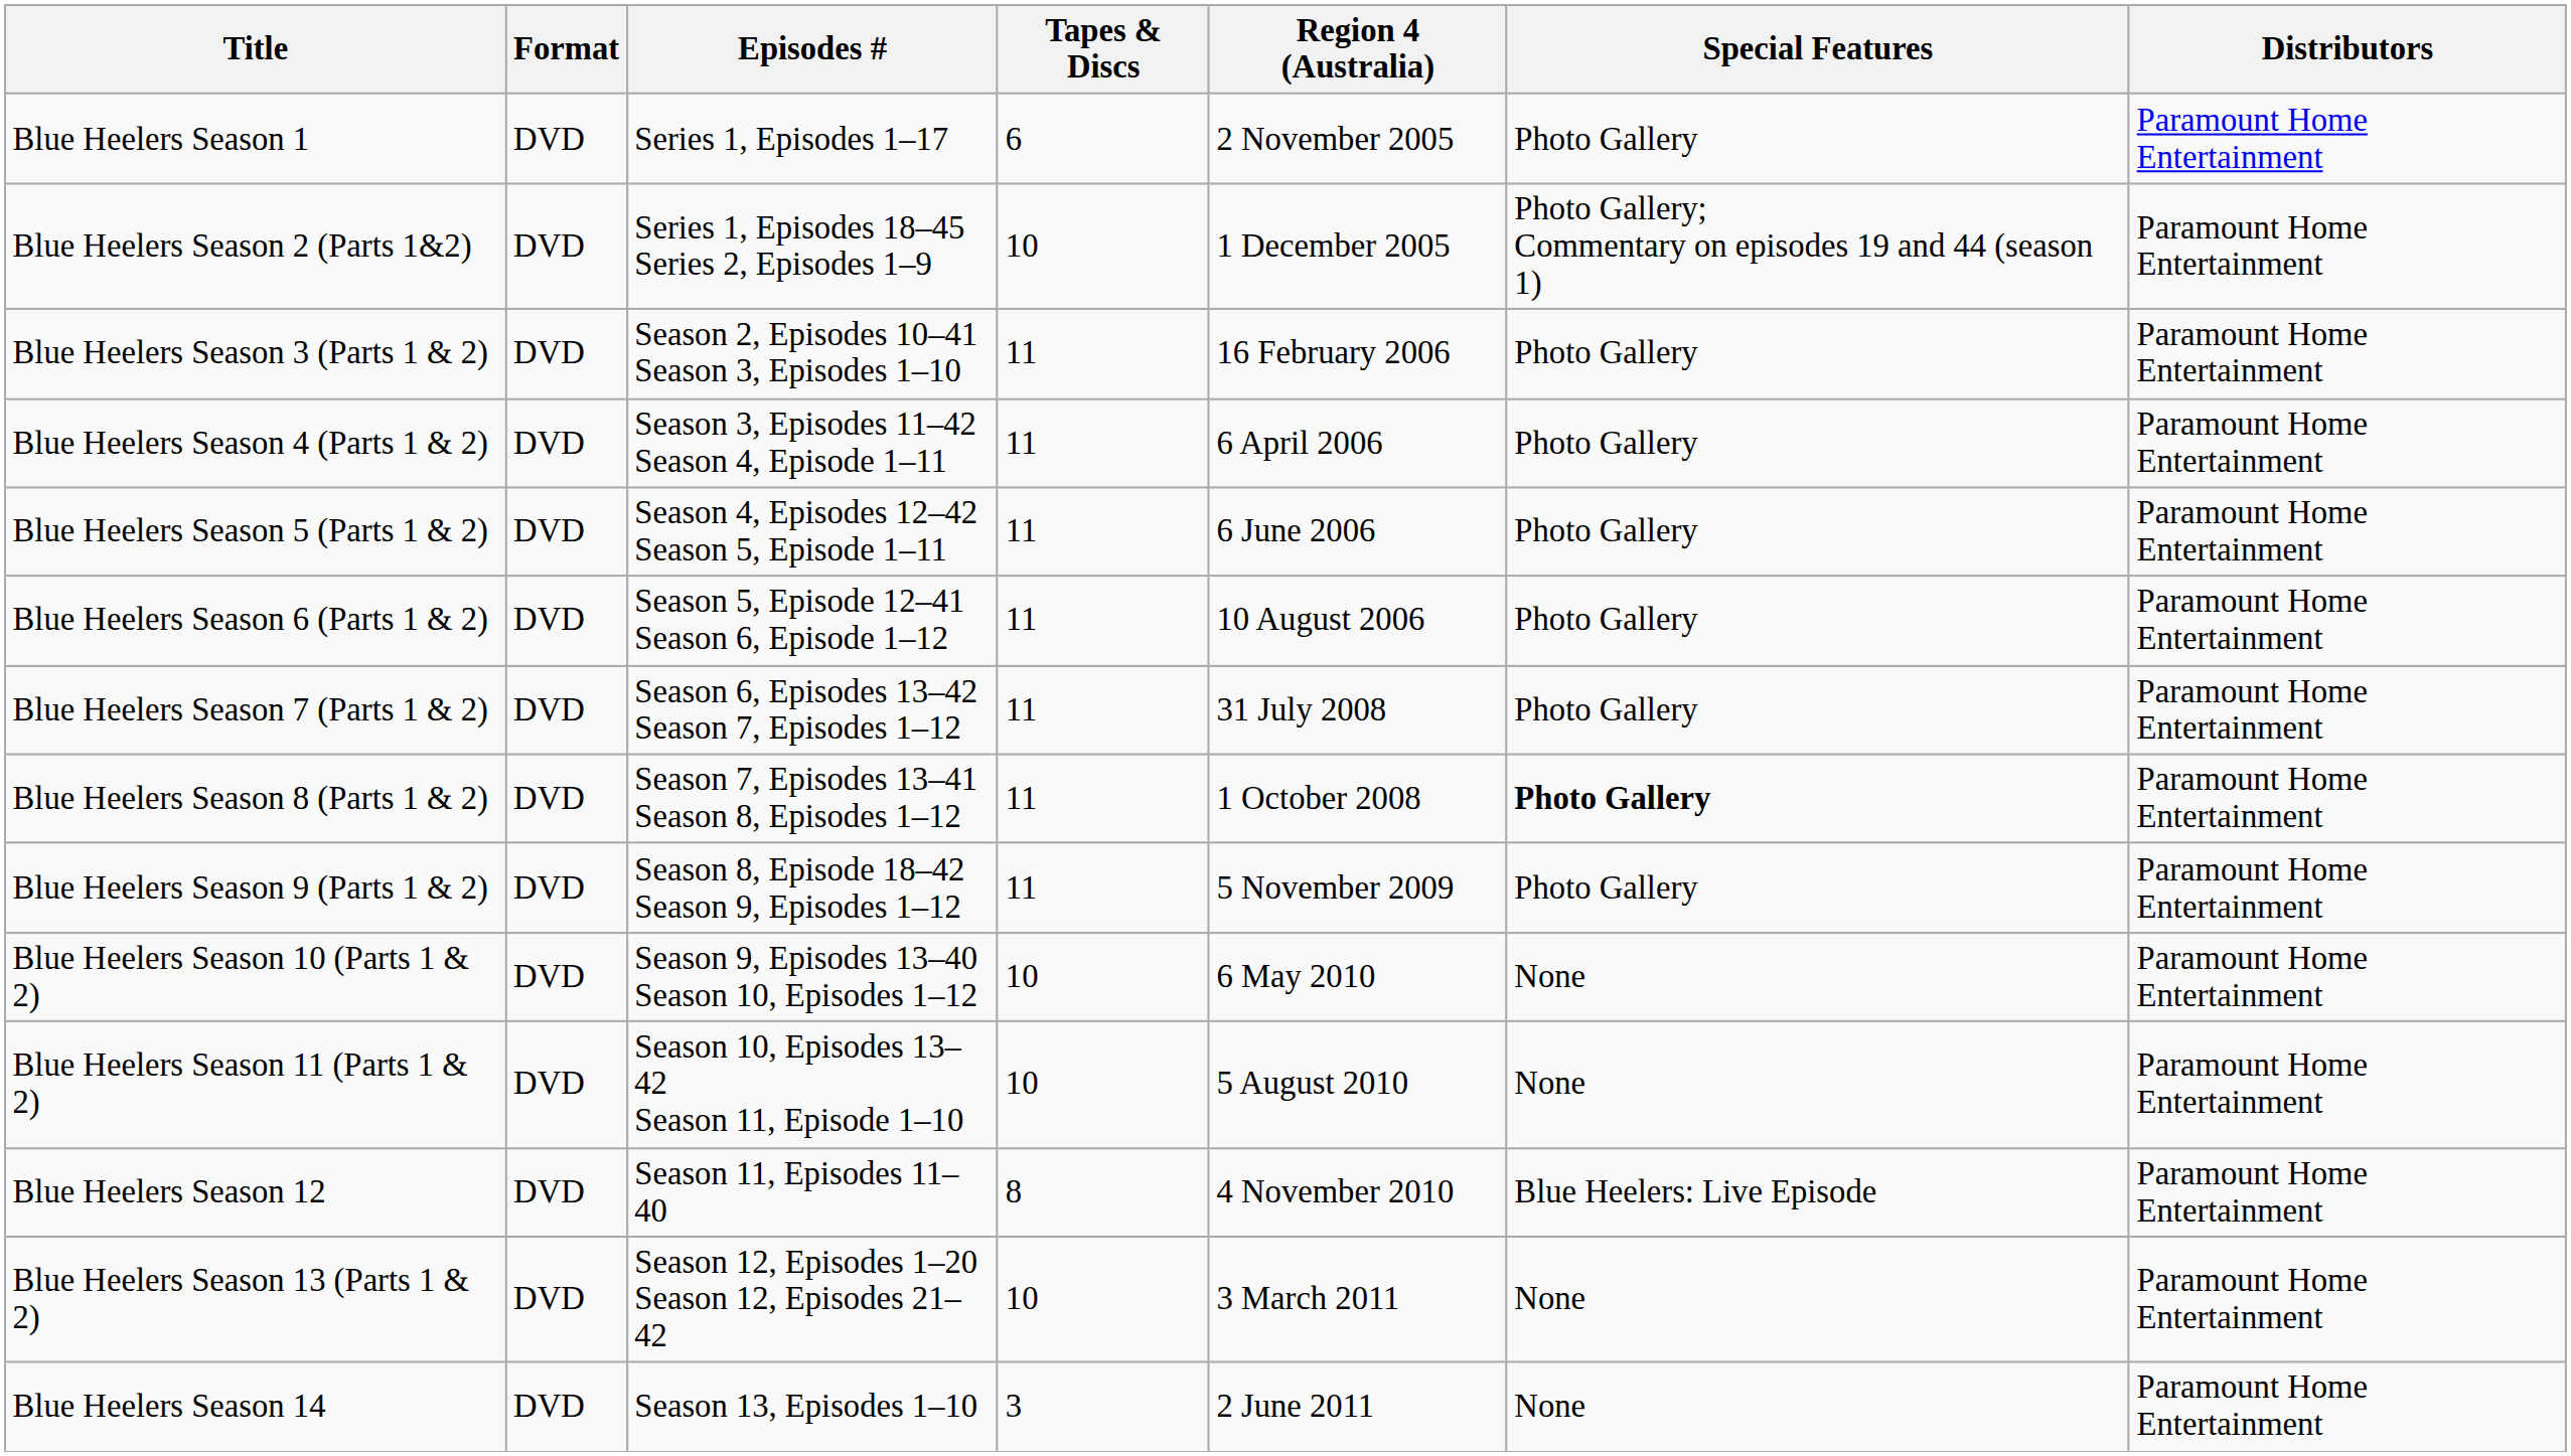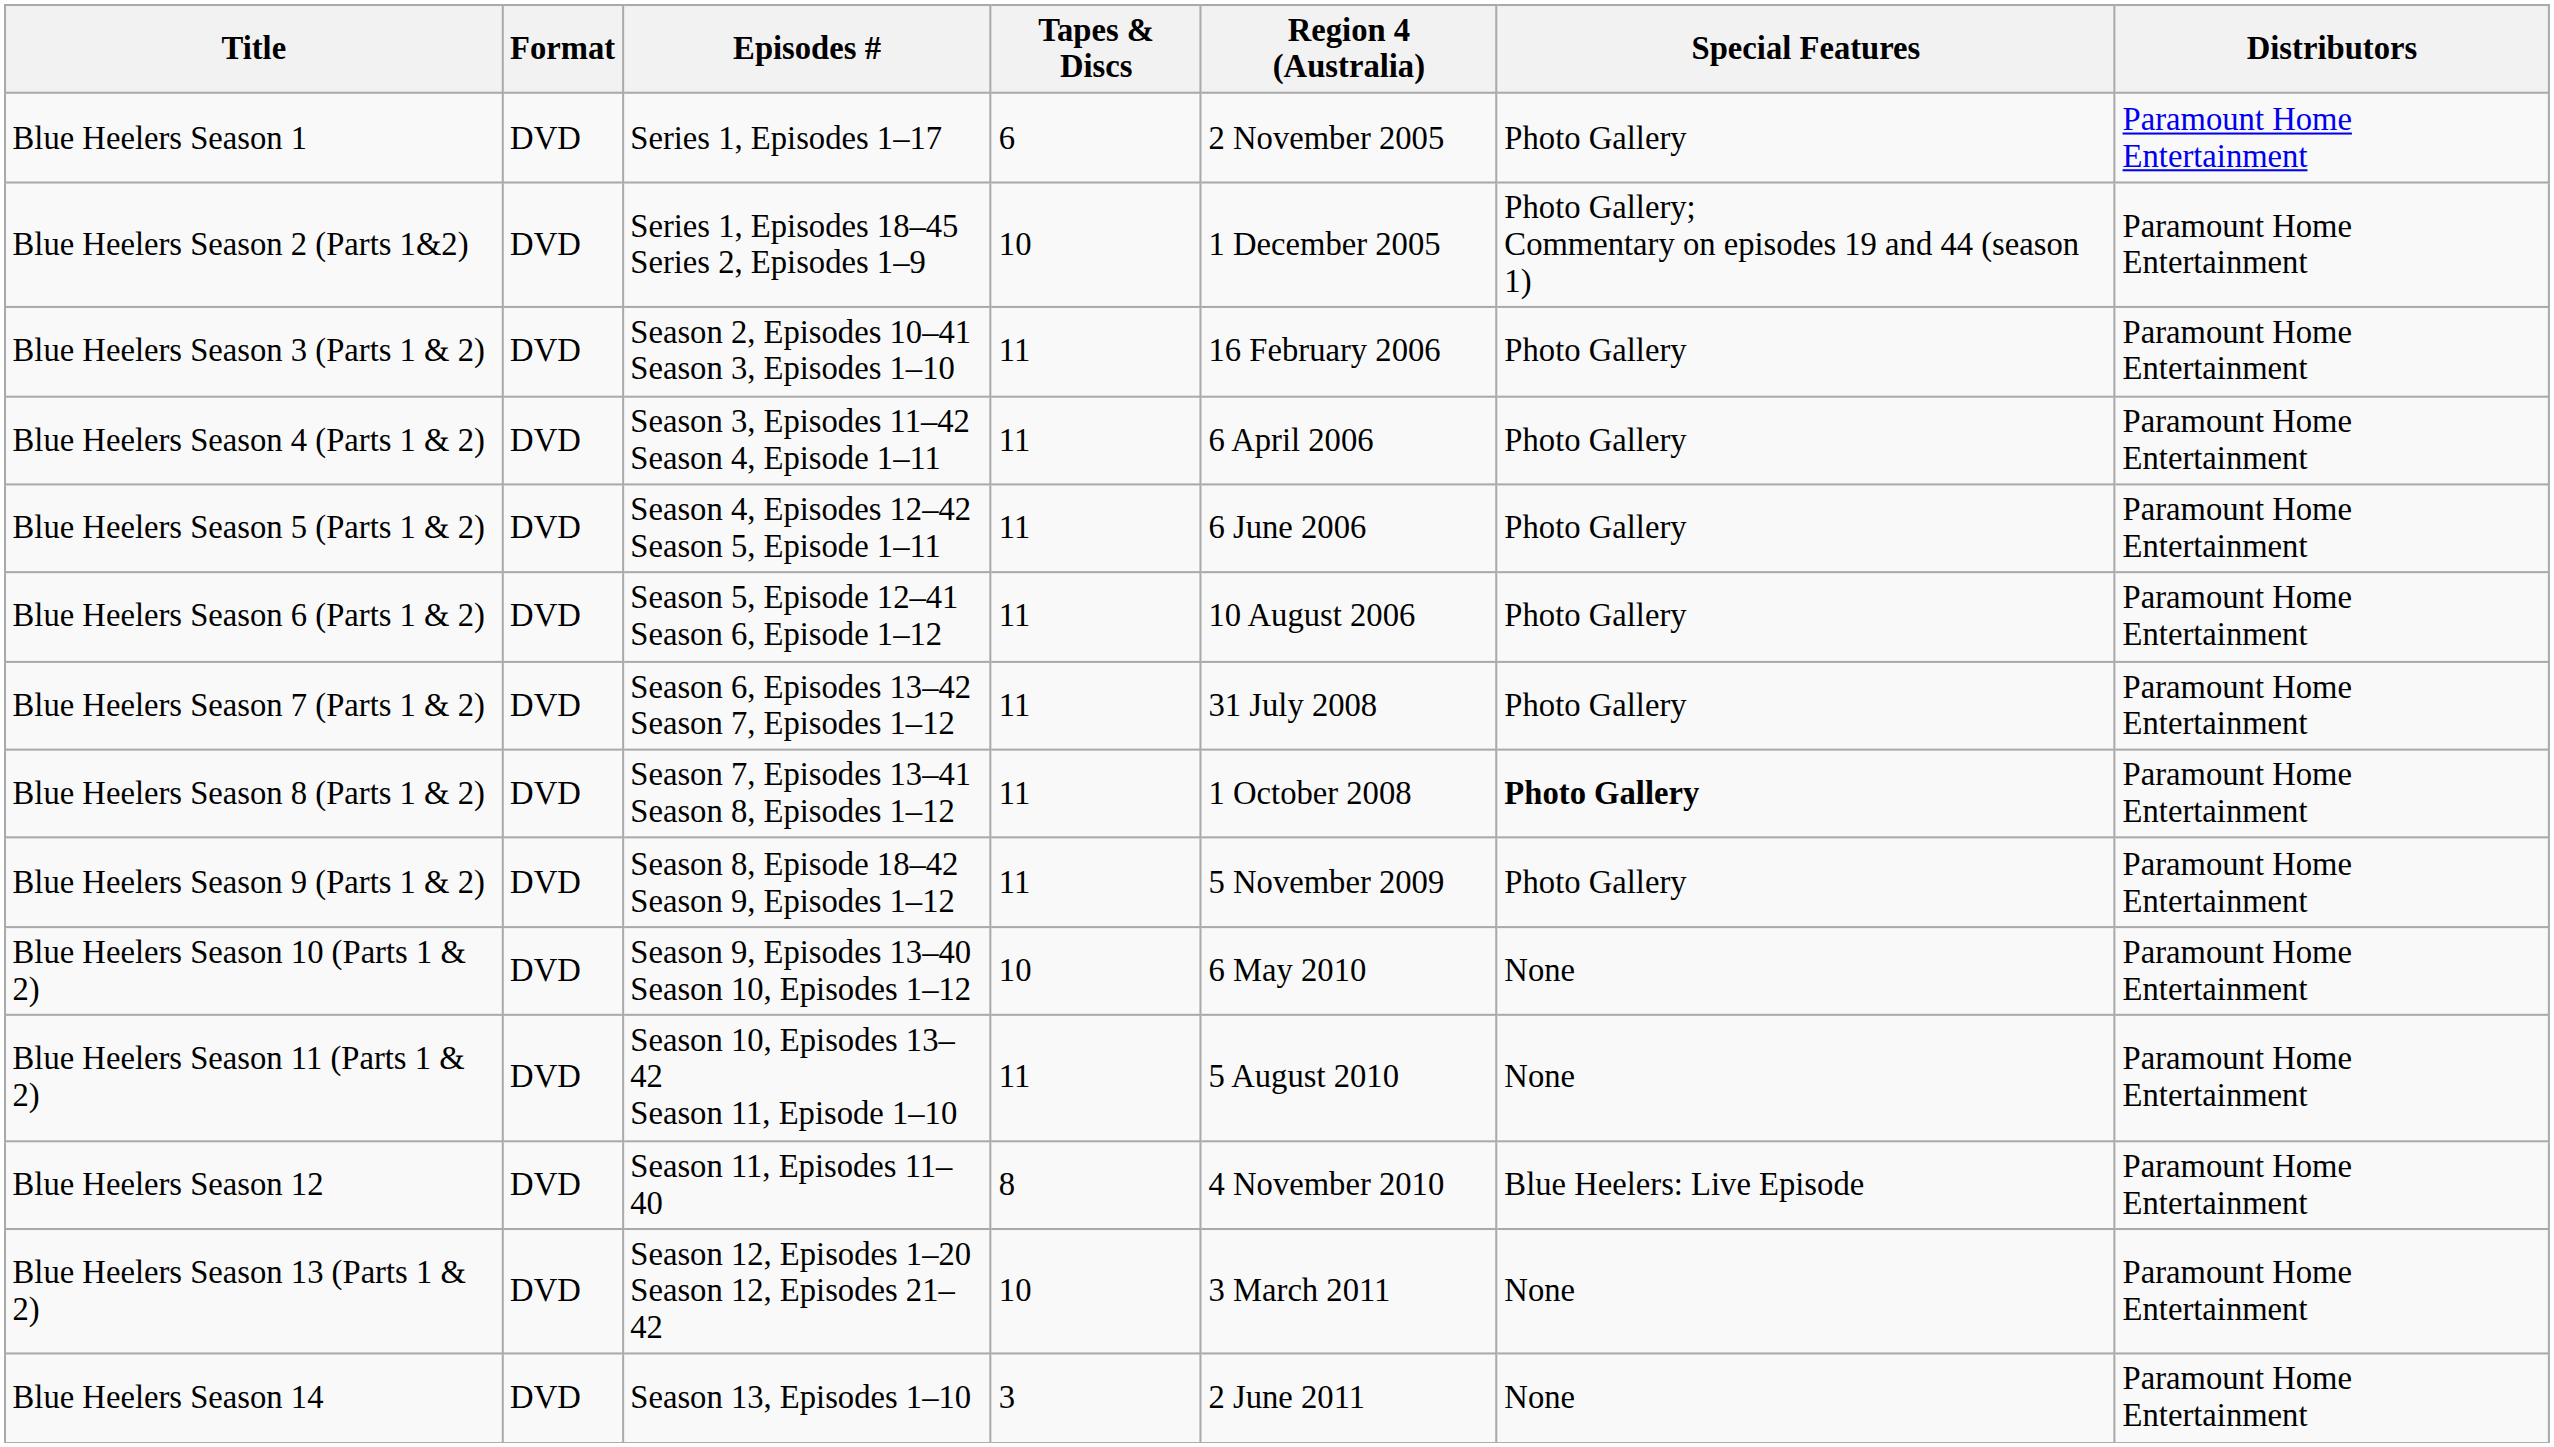Blue Heelers Season 11 (Parts 1 & 2) | Tapes & Discs: 10 -> 11
